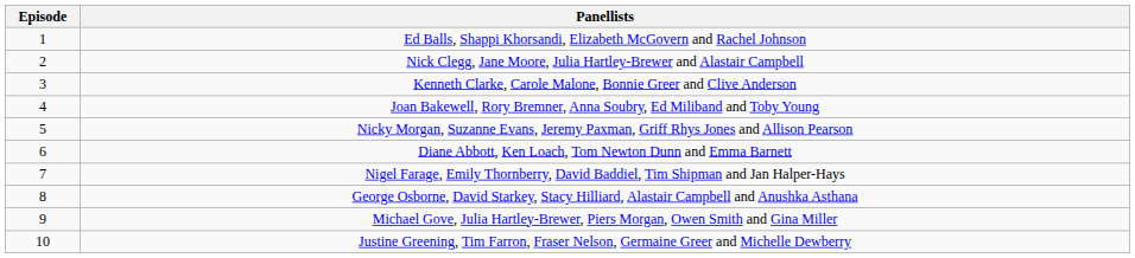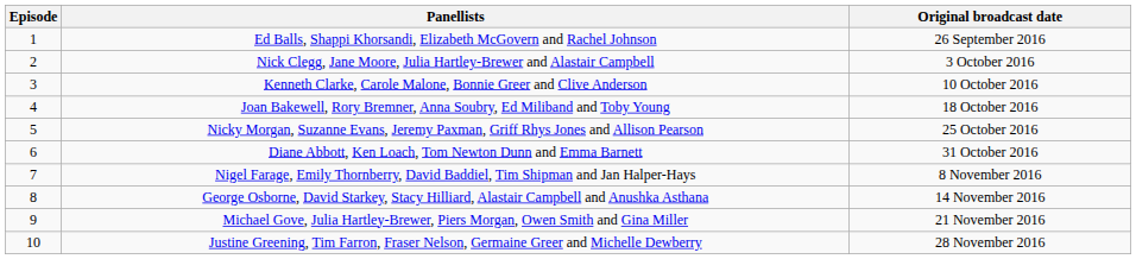+ column: Original broadcast date | 26 September 2016 | 3 October 2016 | 10 October 2016 | 18 October 2016 | 25 October 2016 | 31 October 2016 | 8 November 2016 | 14 November 2016 | 21 November 2016 | 28 November 2016
